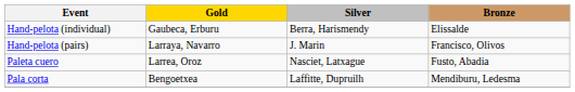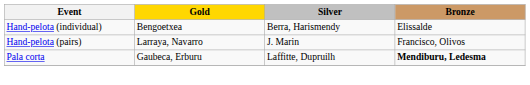Hand-pelota (individual) | Gold: Gaubeca, Erburu -> Bengoetxea
- row: Paleta cuero | Larrea, Oroz | Nasciet, Latxague | Fusto, Abadia
Pala corta | Gold: Bengoetxea -> Gaubeca, Erburu
Pala corta | Bronze: normal -> bold
